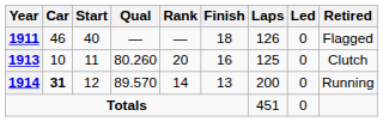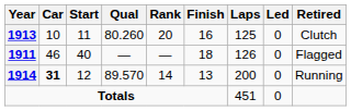rows swapped: 1911 <-> 1913
